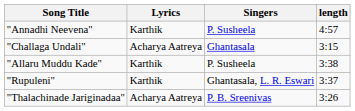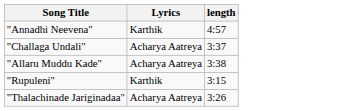- column: Singers | P. Susheela | Ghantasala | P. Susheela | Ghantasala, L. R. Eswari | P. B. Sreenivas
"Challaga Undali" | length: 3:15 -> 3:37
"Allaru Muddu Kade" | Lyrics: Karthik -> Acharya Aatreya
"Rupuleni" | length: 3:37 -> 3:15
